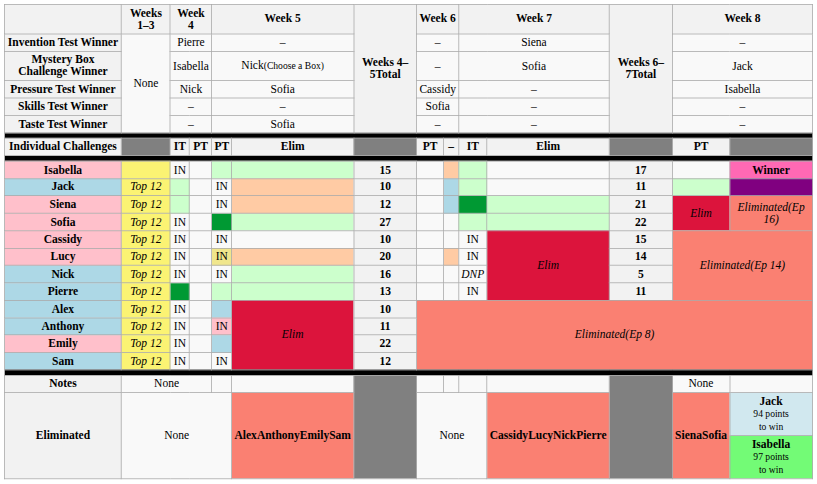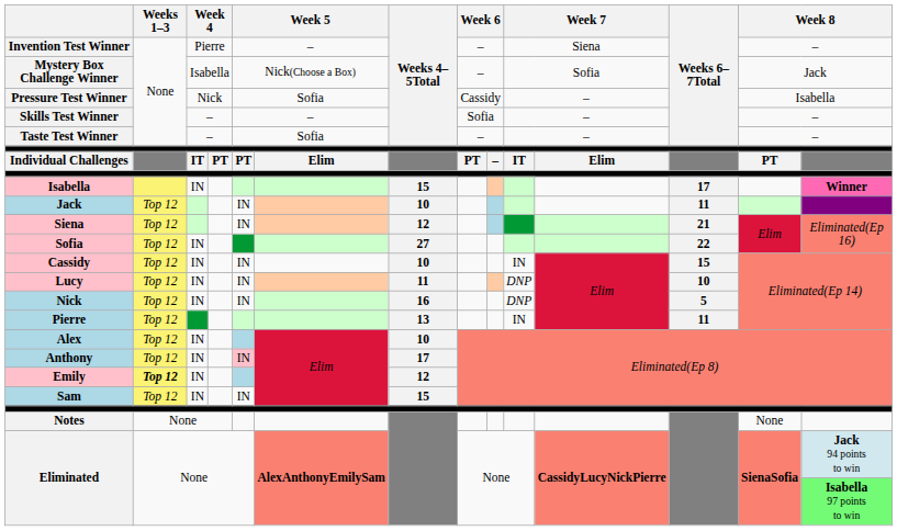Lucy | column 5: khaki background -> no background
Lucy | Weeks 4–5Total: 20 -> 11
Lucy | column 10: IN -> DNP
Lucy | Weeks 6–7Total: 14 -> 10
Anthony | Weeks 4–5Total: 11 -> 17
Emily | Weeks 1–3: normal -> bold
Emily | Weeks 4–5Total: 22 -> 12
Sam | Weeks 4–5Total: 12 -> 15
